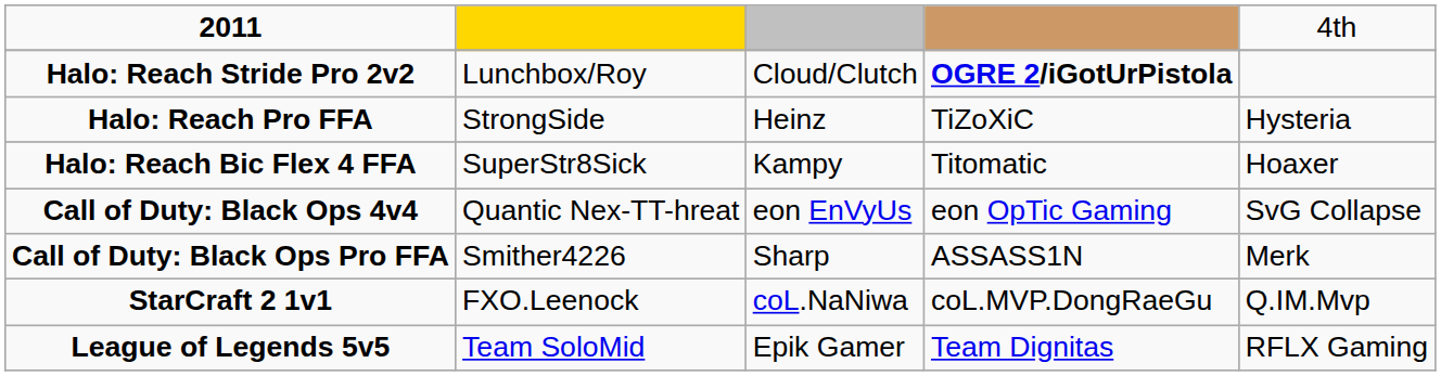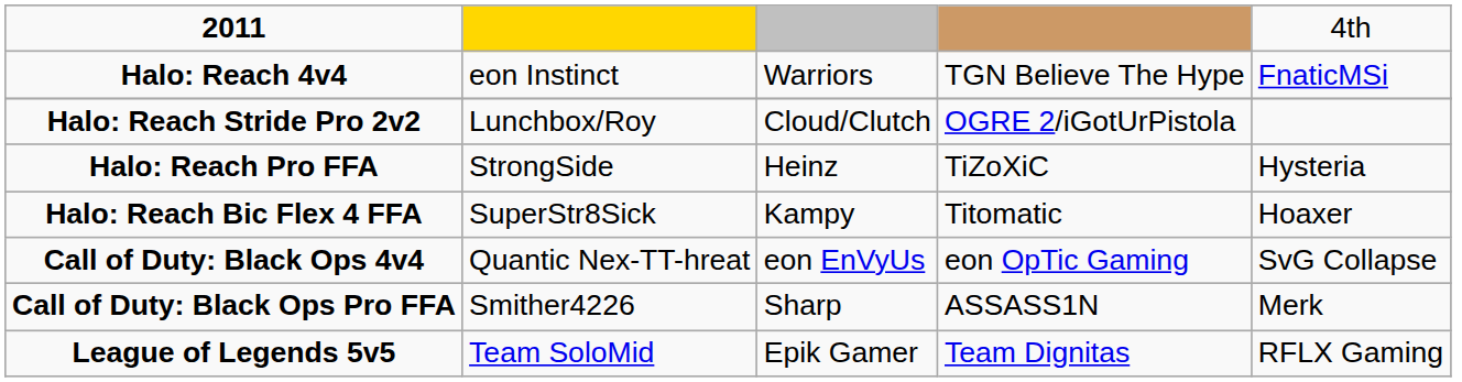+ row: Halo: Reach 4v4 | eon Instinct | Warriors | TGN Believe The Hype | FnaticMSi
Halo: Reach Stride Pro 2v2 | column 4: bold -> normal
- row: StarCraft 2 1v1 | FXO.Leenock | coL.NaNiwa | coL.MVP.DongRaeGu | Q.IM.Mvp
